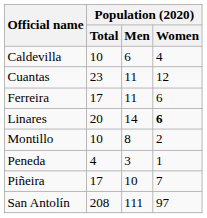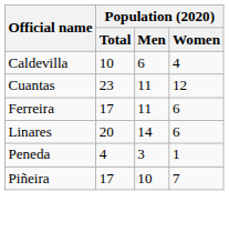Linares | Population (2020) / Women: bold -> normal
- row: Montillo | 10 | 8 | 2
- row: San Antolín | 208 | 111 | 97
